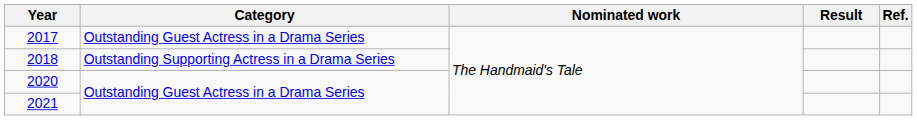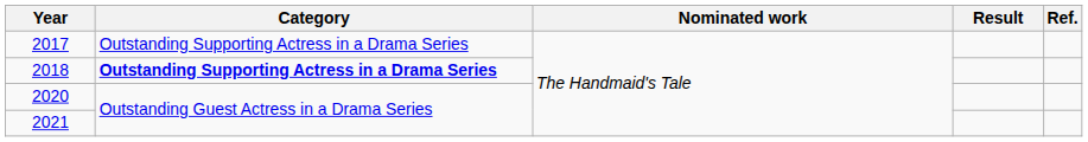2017 | Category: Outstanding Guest Actress in a Drama Series -> Outstanding Supporting Actress in a Drama Series
2018 | Category: normal -> bold
